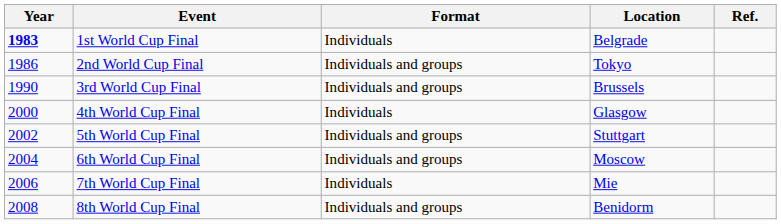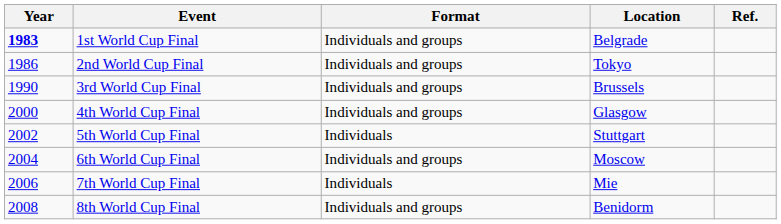1st World Cup Final | Format: Individuals -> Individuals and groups
4th World Cup Final | Format: Individuals -> Individuals and groups
5th World Cup Final | Format: Individuals and groups -> Individuals
